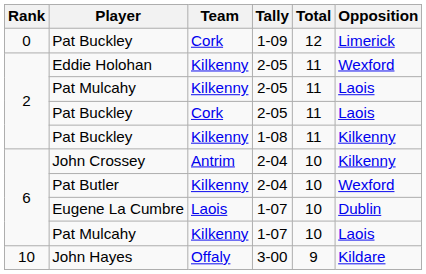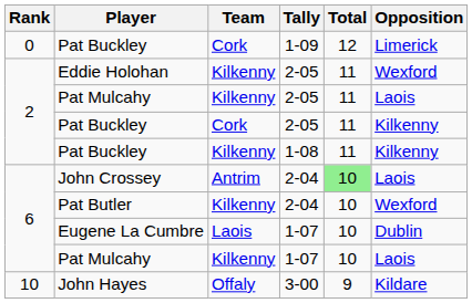Pat Buckley / 2-05 | Opposition: Laois -> Kilkenny
John Crossey | Total: no background -> lightgreen background
John Crossey | Opposition: Kilkenny -> Laois
